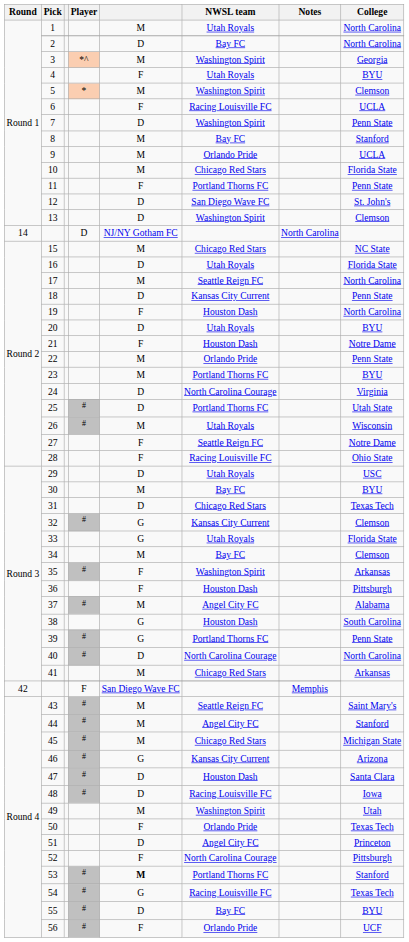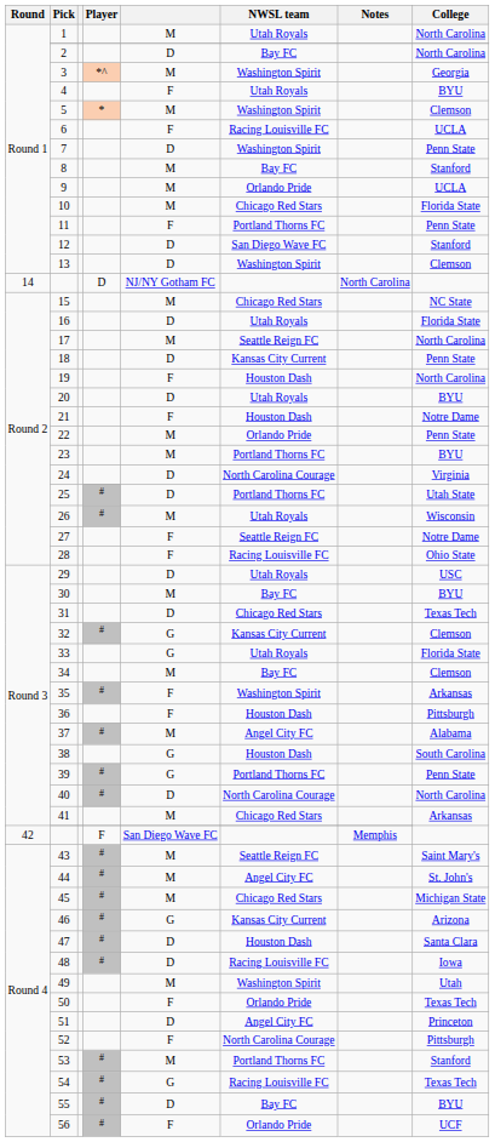12 | College: St. John's -> Stanford
44 | College: Stanford -> St. John's
53 | column 5: bold -> normal
